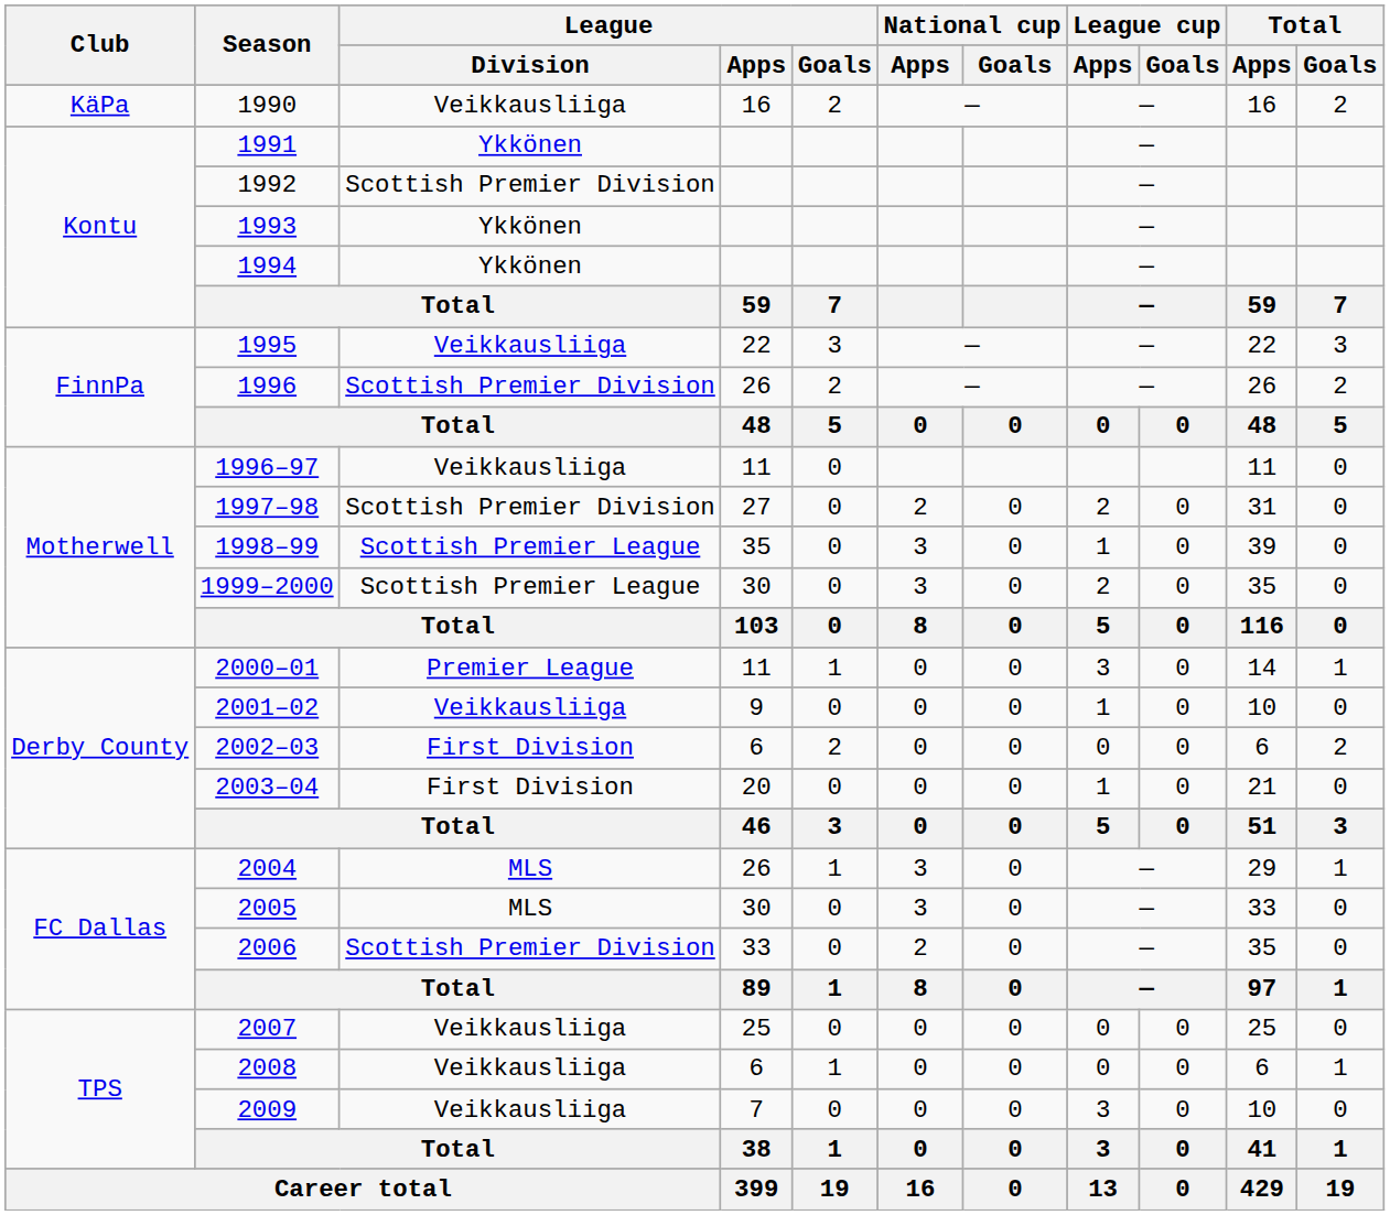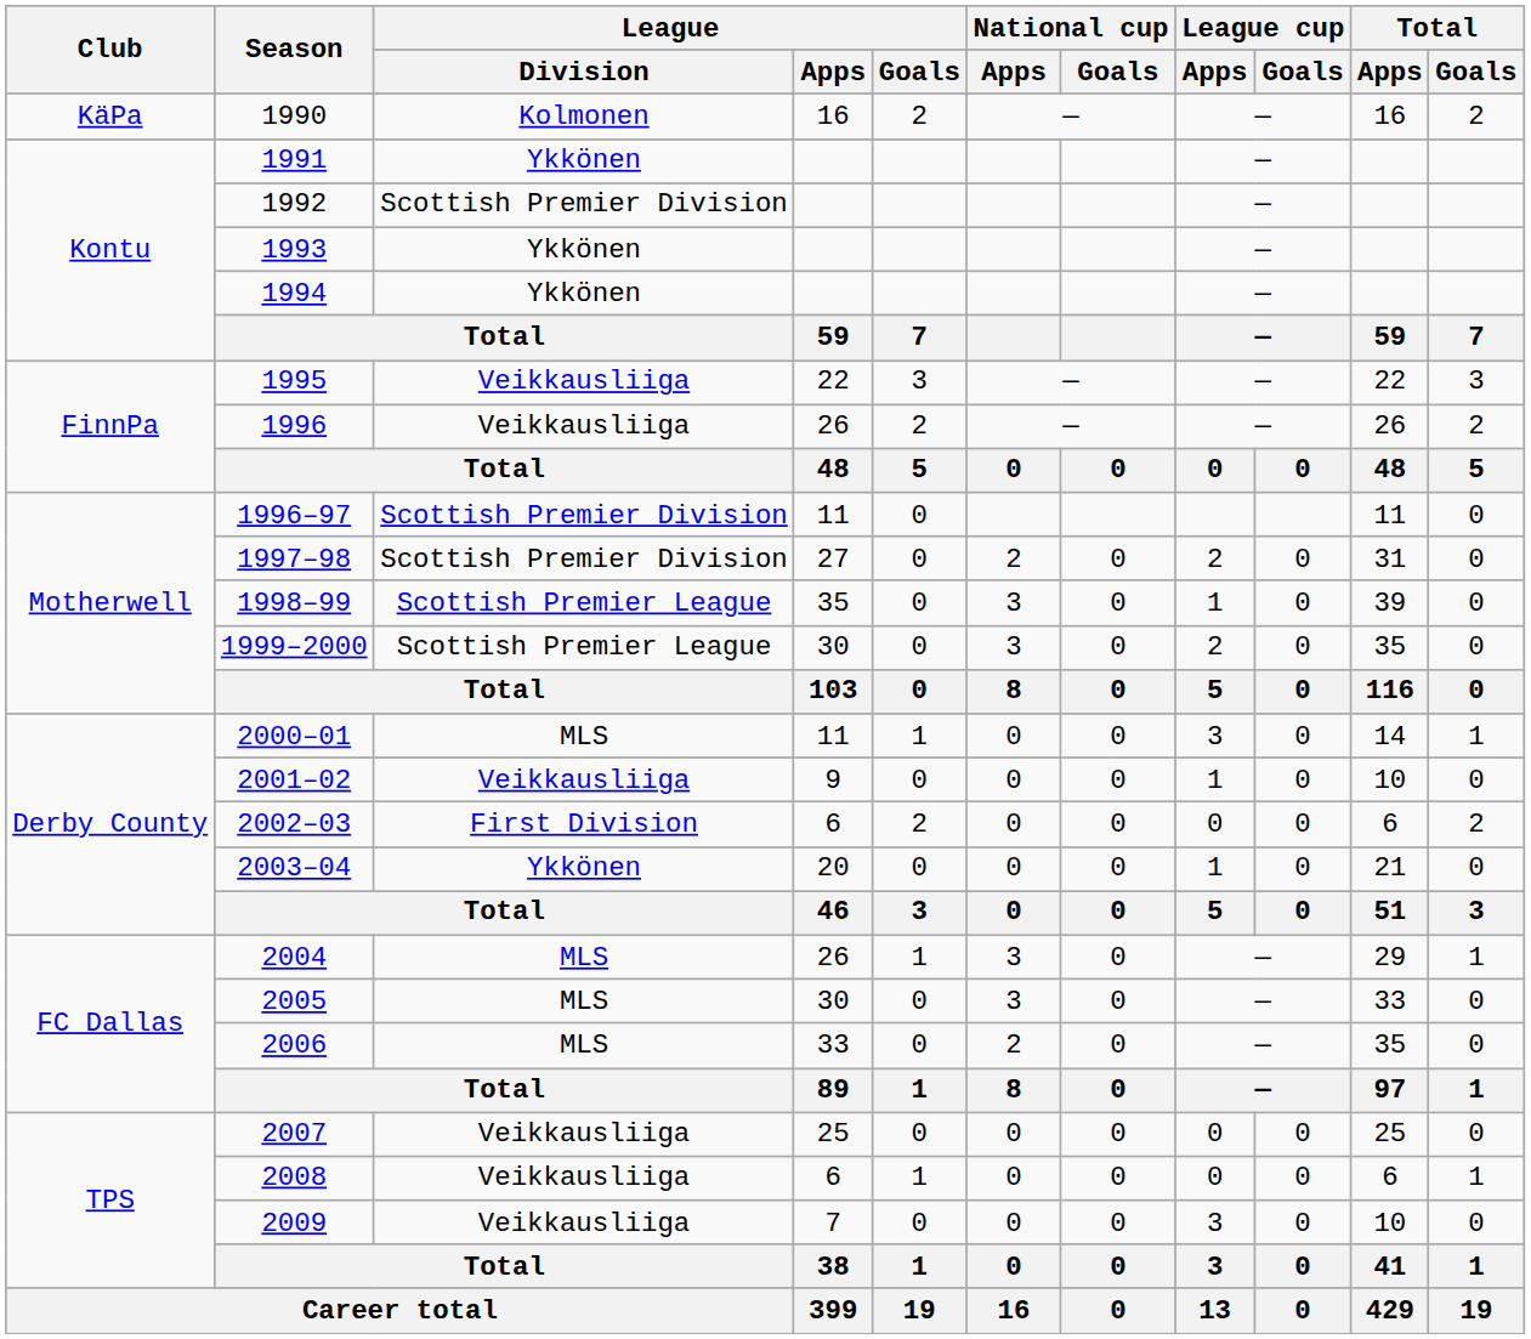1990 | League / Division: Veikkausliiga -> Kolmonen
1996 | League / Division: Scottish Premier Division -> Veikkausliiga
1996–97 | League / Division: Veikkausliiga -> Scottish Premier Division
2000–01 | League / Division: Premier League -> MLS
2003–04 | League / Division: First Division -> Ykkönen
2006 | League / Division: Scottish Premier Division -> MLS
